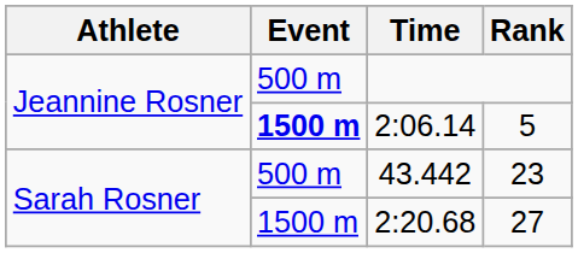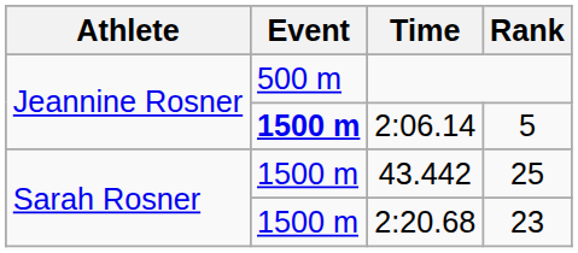43.442 | Event: 500 m -> 1500 m
43.442 | Rank: 23 -> 25
2:20.68 | Rank: 27 -> 23
